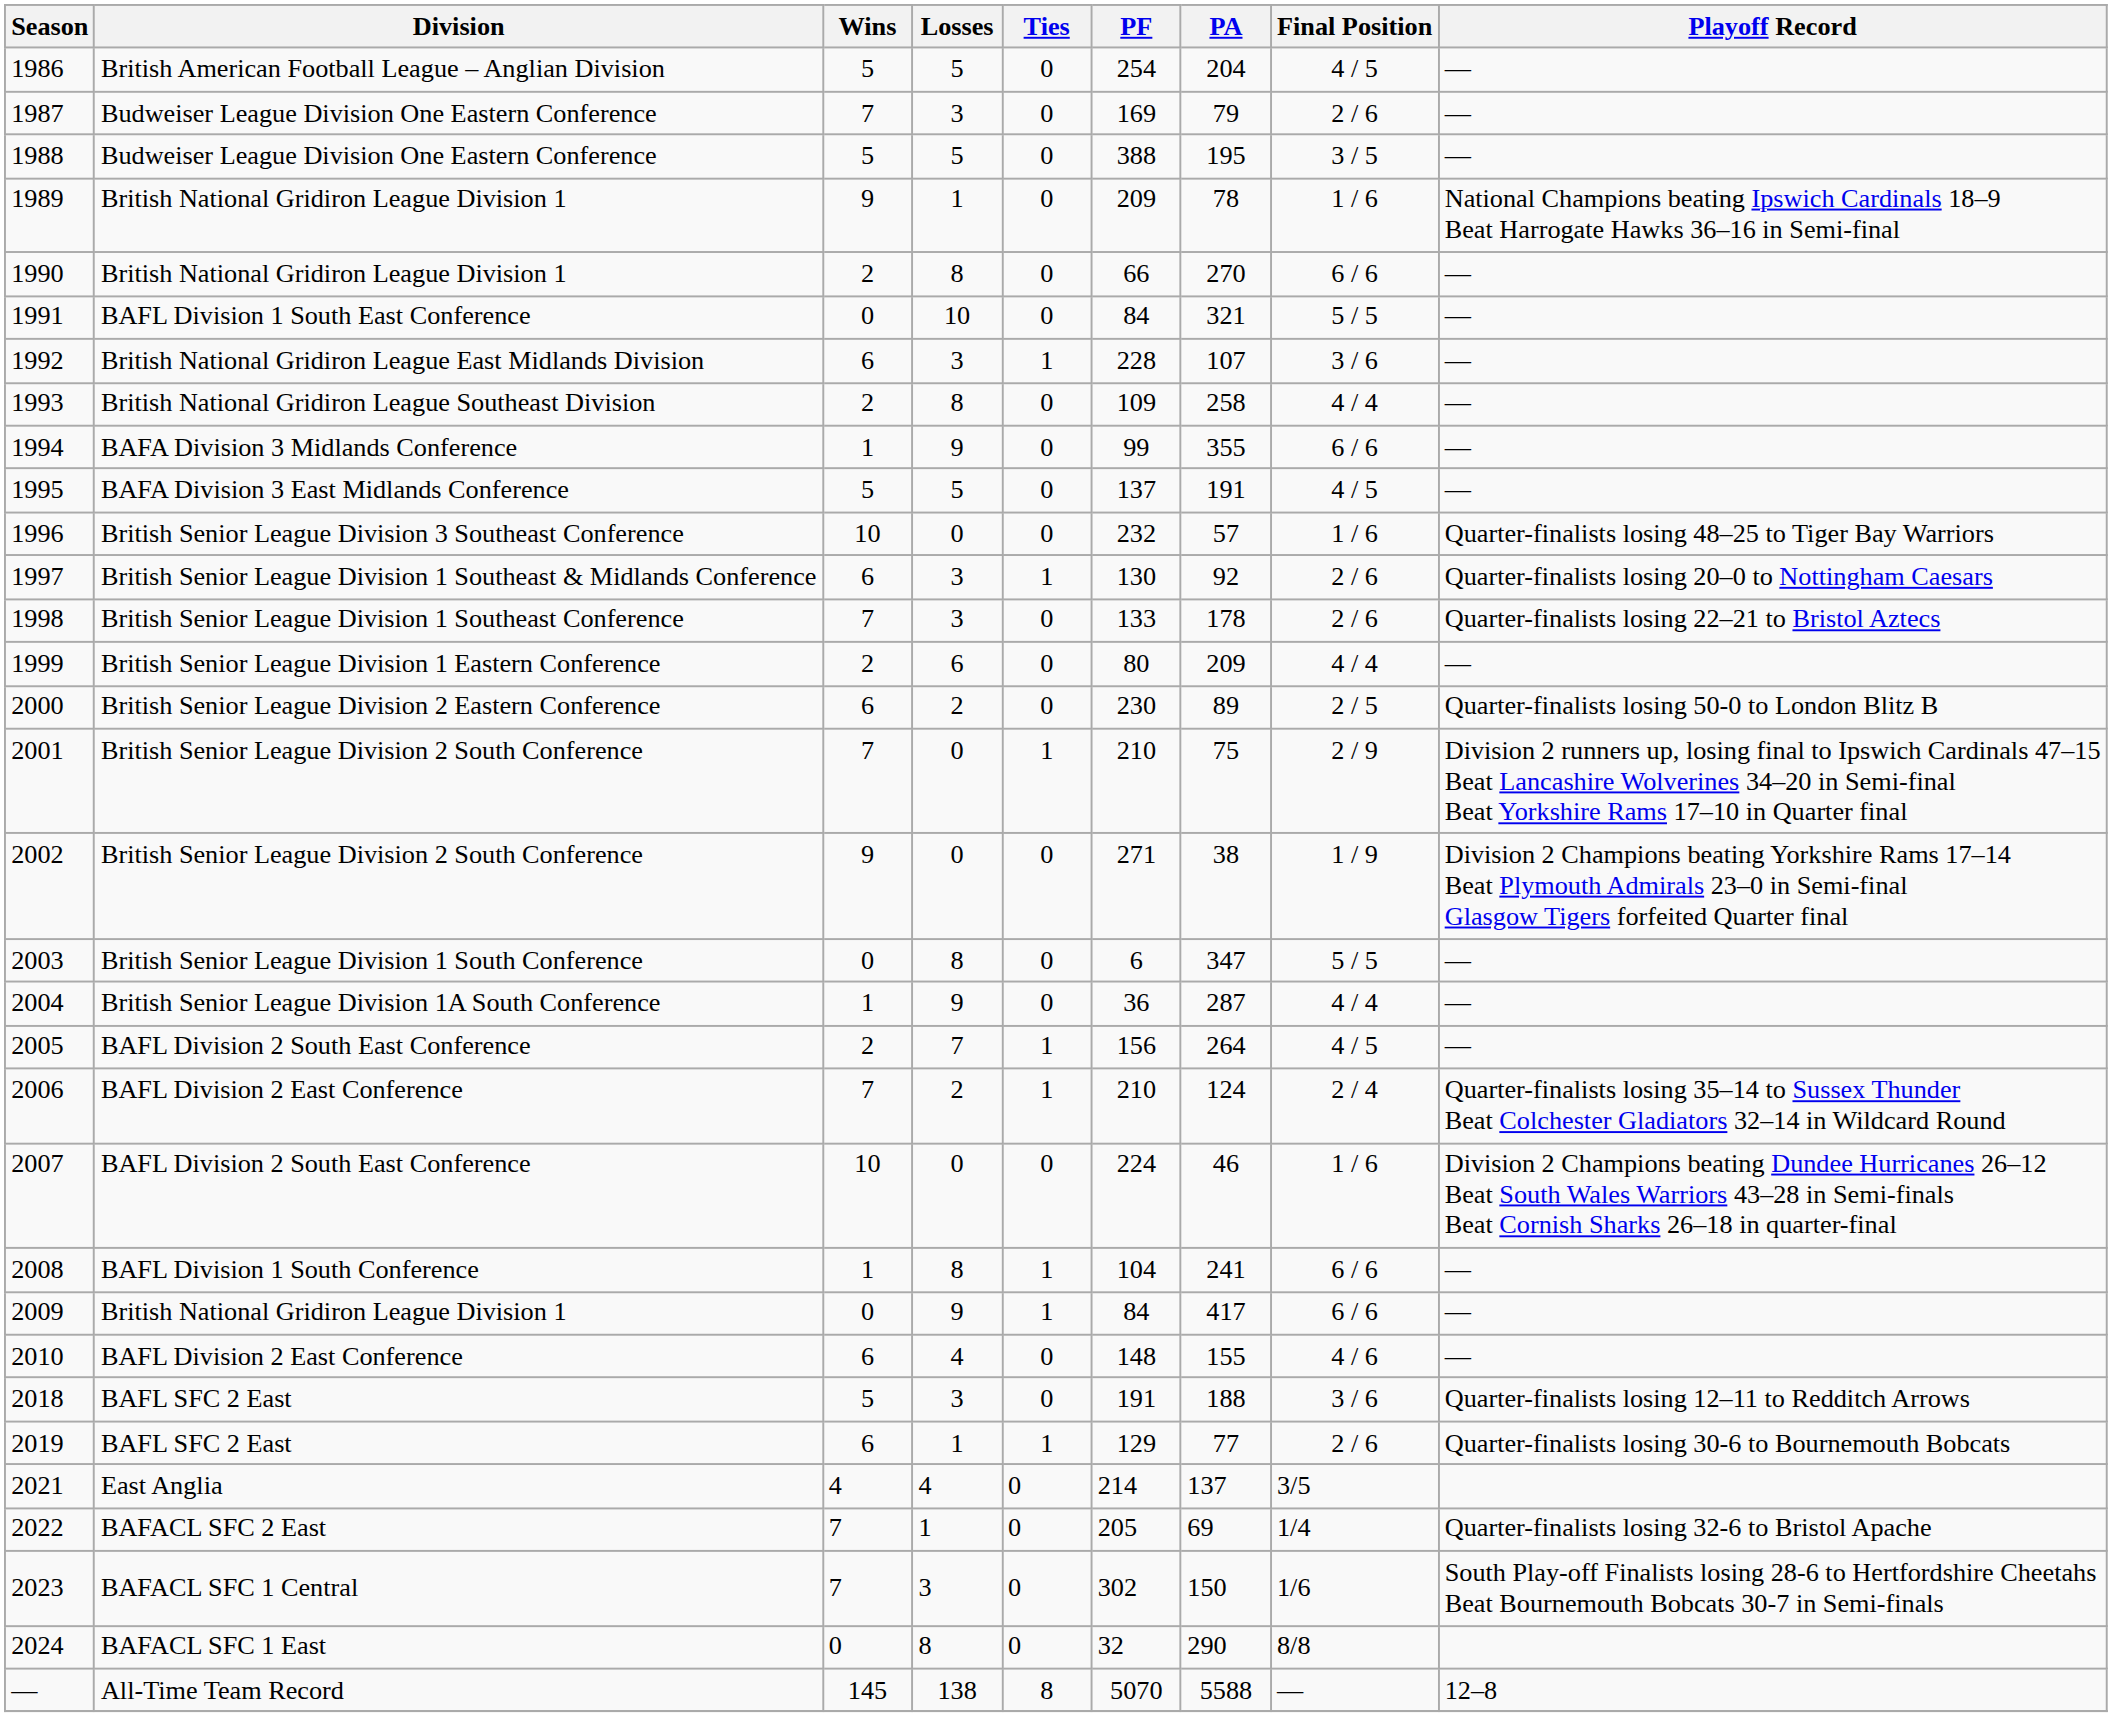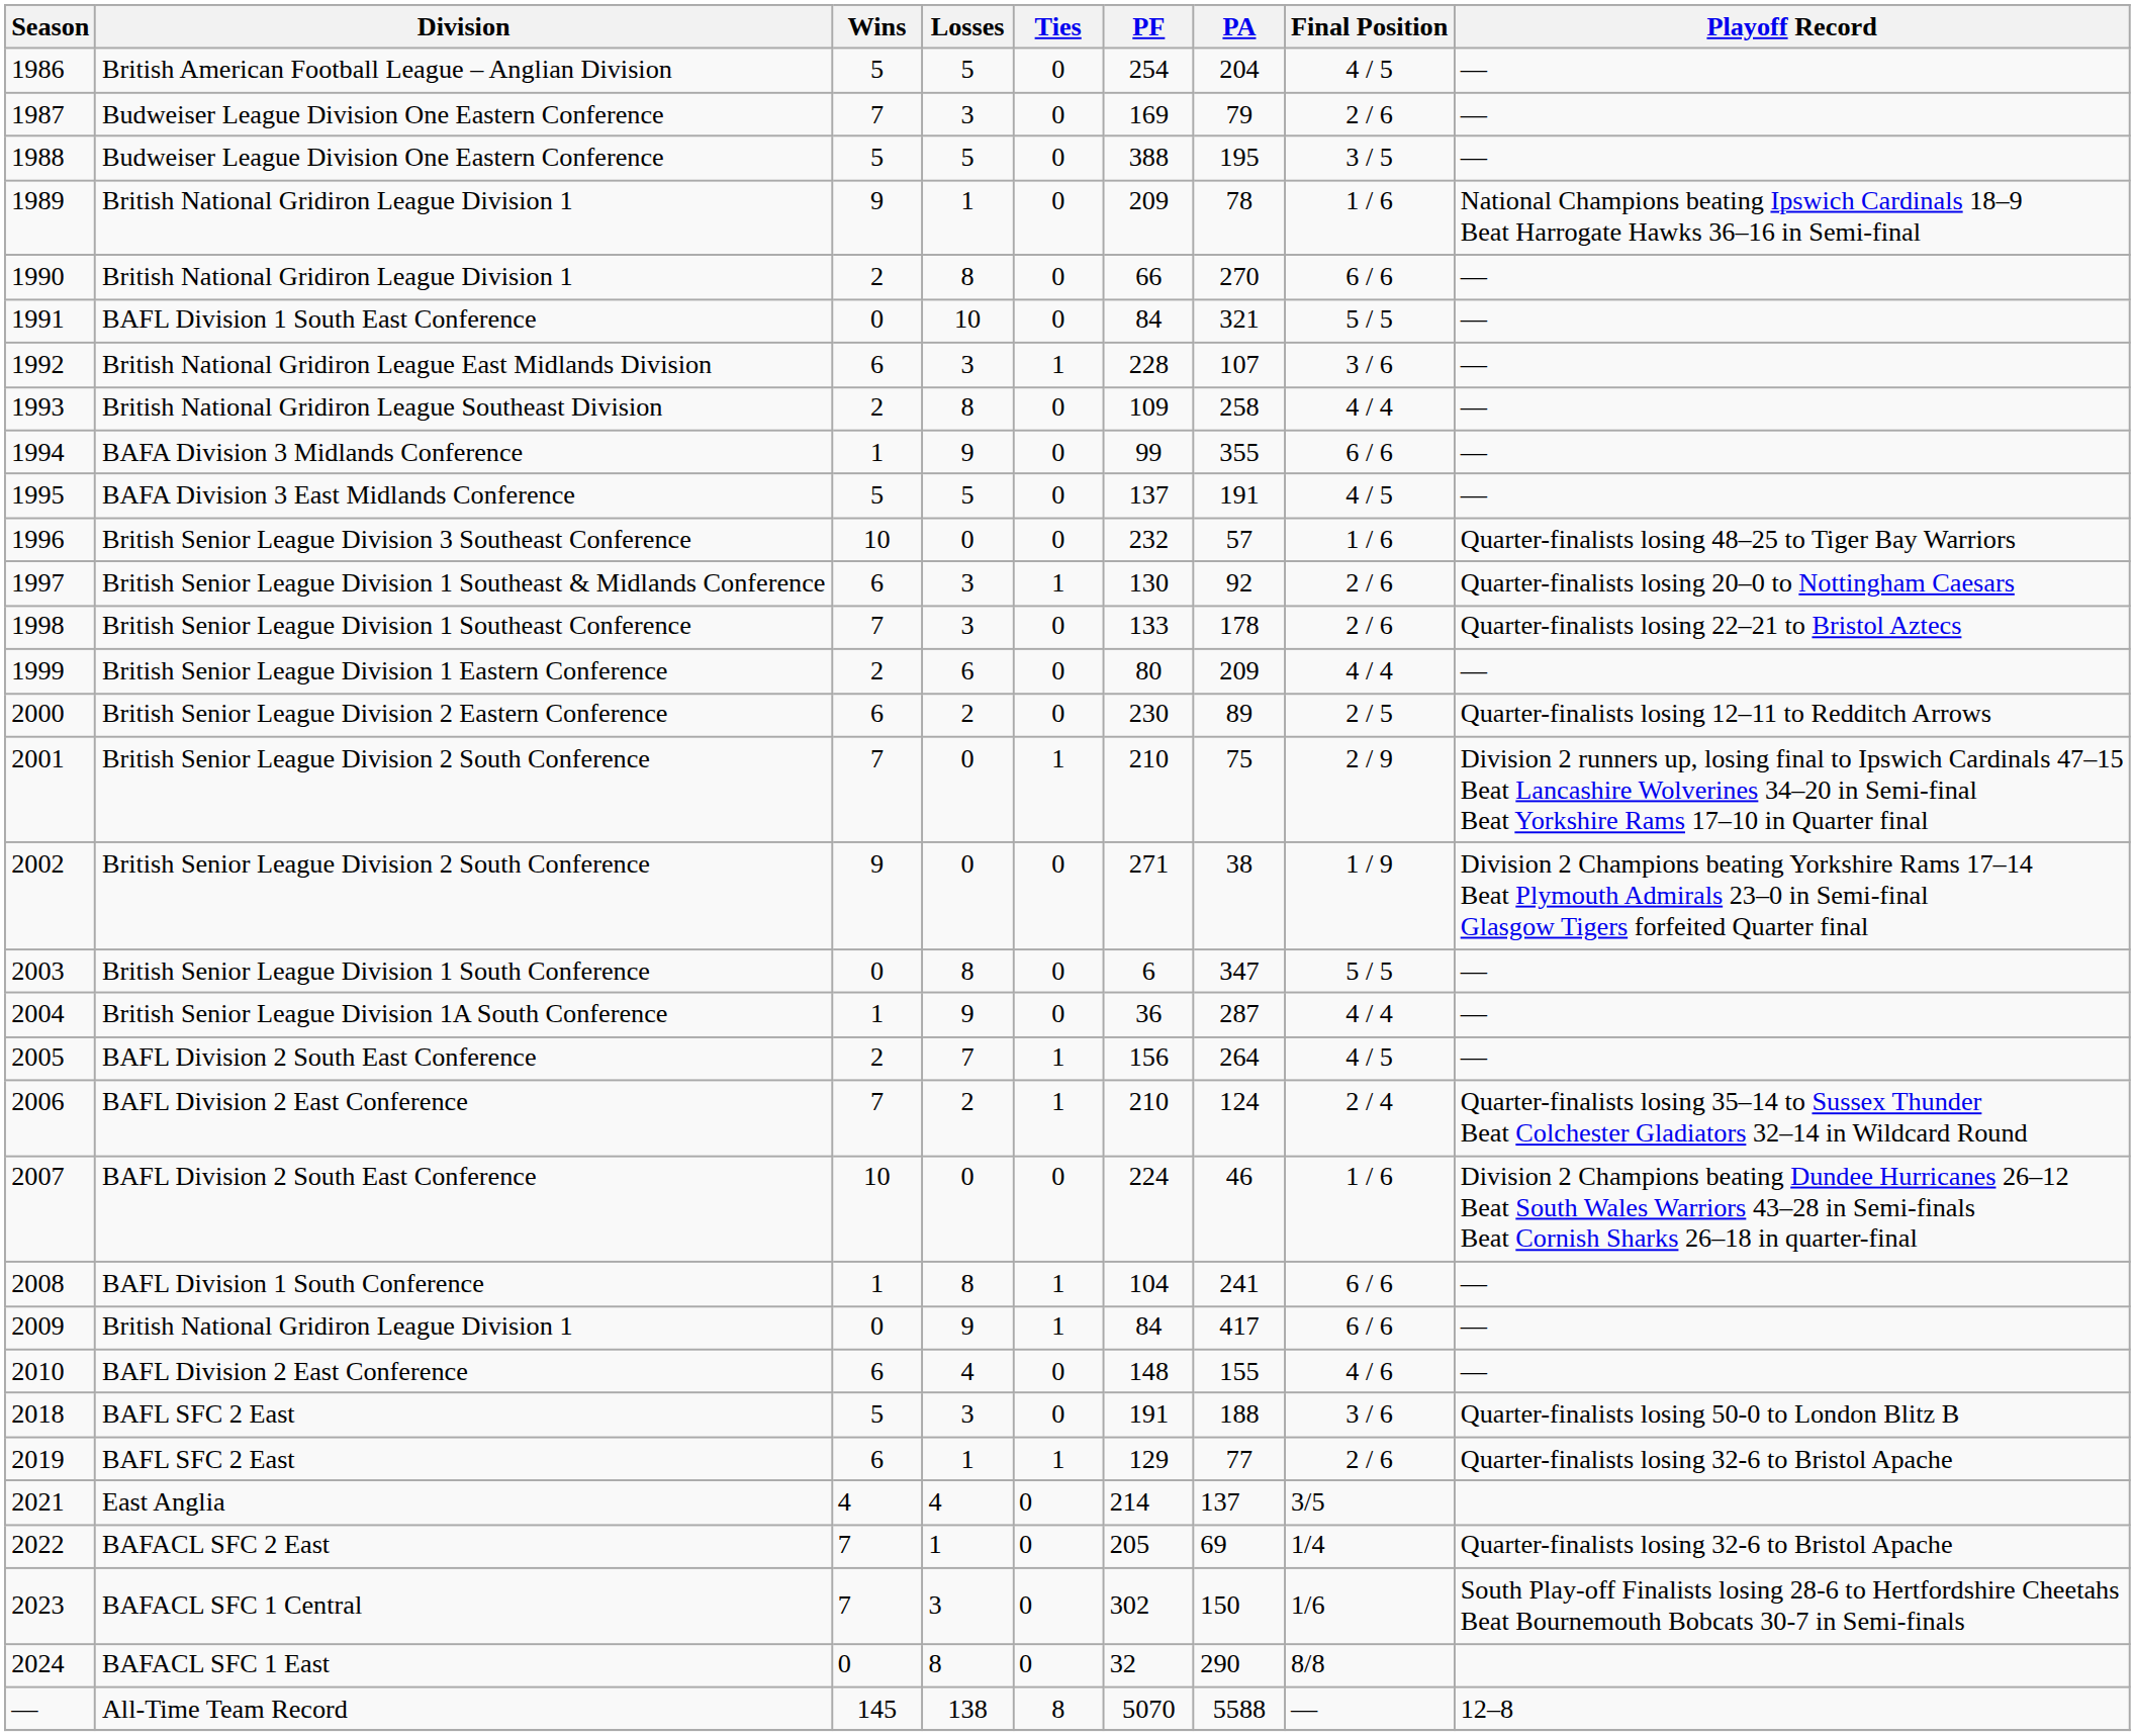2000 | Playoff Record: Quarter-finalists losing 50-0 to London Blitz B -> Quarter-finalists losing 12–11 to Redditch Arrows
2018 | Playoff Record: Quarter-finalists losing 12–11 to Redditch Arrows -> Quarter-finalists losing 50-0 to London Blitz B
2019 | Playoff Record: Quarter-finalists losing 30-6 to Bournemouth Bobcats -> Quarter-finalists losing 32-6 to Bristol Apache
